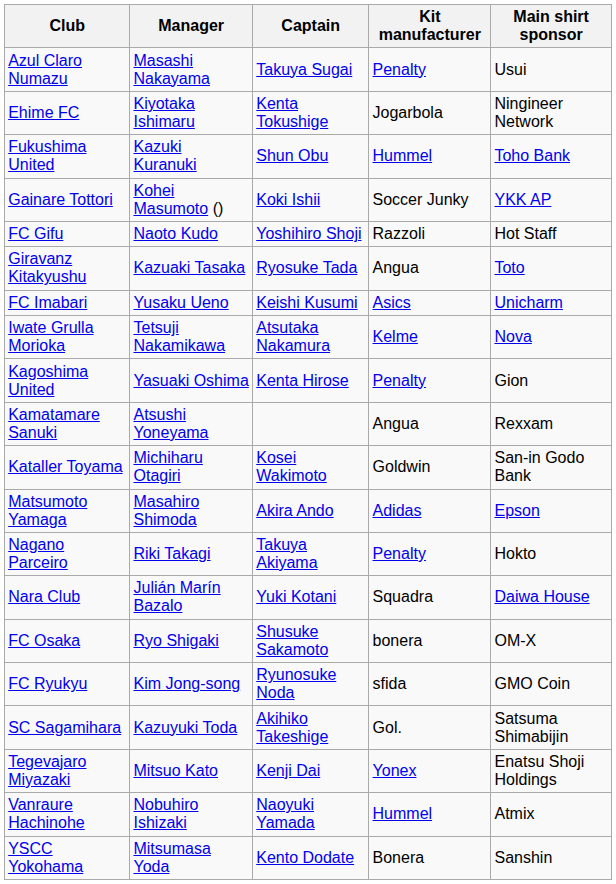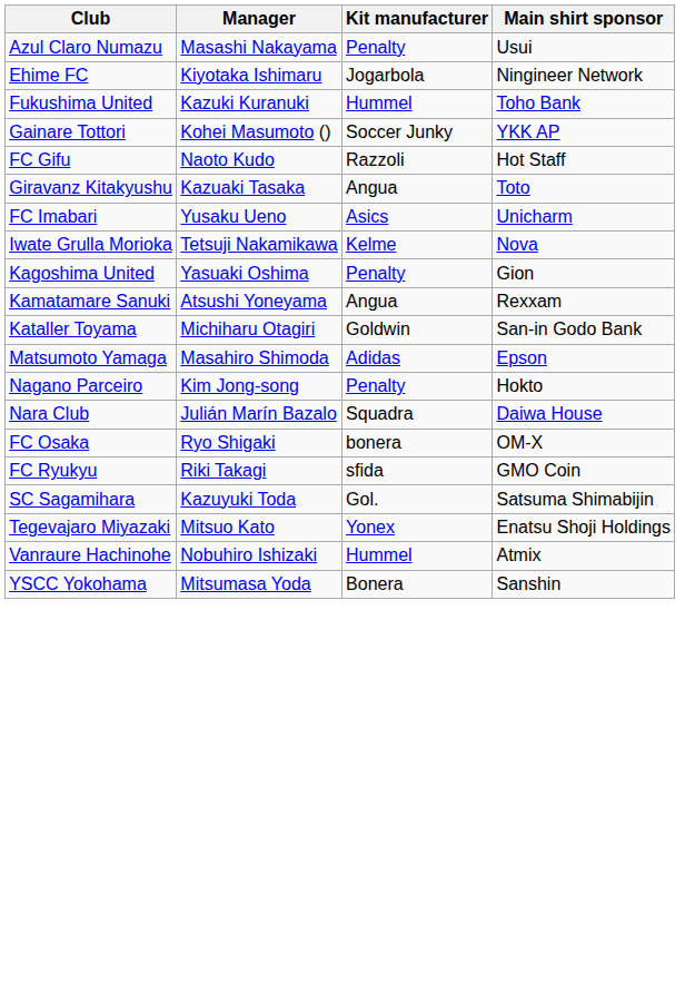- column: Captain | Takuya Sugai | Kenta Tokushige | Shun Obu | Koki Ishii | Yoshihiro Shoji | Ryosuke Tada | Keishi Kusumi | Atsutaka Nakamura | Kenta Hirose | Kosei Wakimoto | Akira Ando | Takuya Akiyama | Yuki Kotani | Shusuke Sakamoto | Ryunosuke Noda | Akihiko Takeshige | Kenji Dai | Naoyuki Yamada | Kento Dodate
Nagano Parceiro | Manager: Riki Takagi -> Kim Jong-song
FC Ryukyu | Manager: Kim Jong-song -> Riki Takagi
